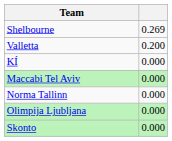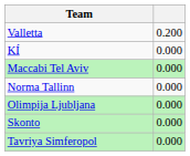- row: Shelbourne | 0.269
+ row: Tavriya Simferopol | 0.000
